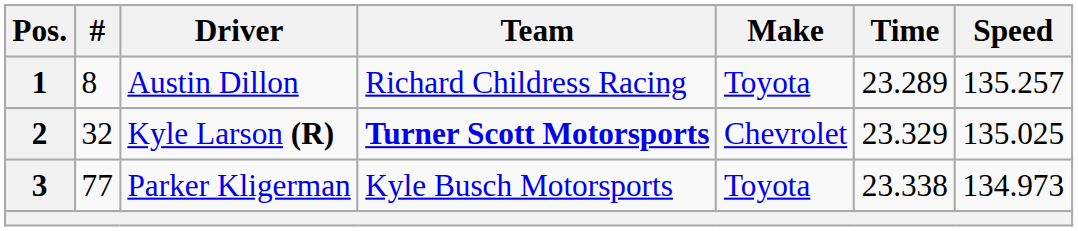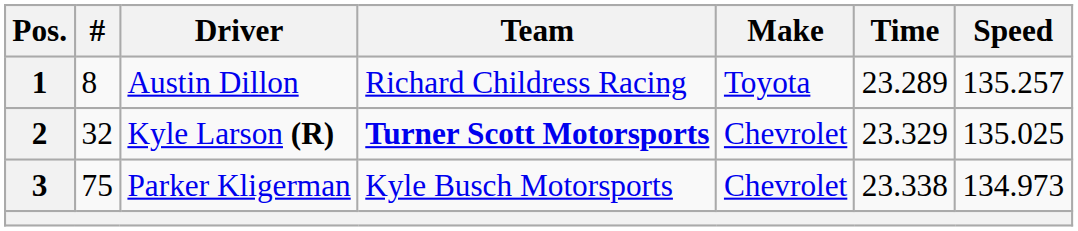Parker Kligerman | #: 77 -> 75
Parker Kligerman | Make: Toyota -> Chevrolet
